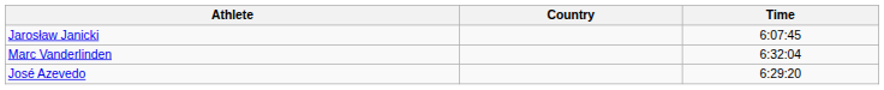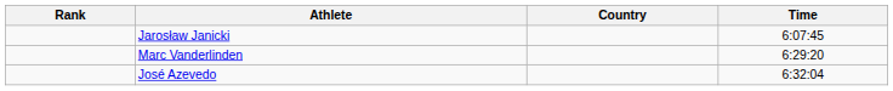+ column: Rank
Marc Vanderlinden | Time: 6:32:04 -> 6:29:20
José Azevedo | Time: 6:29:20 -> 6:32:04
